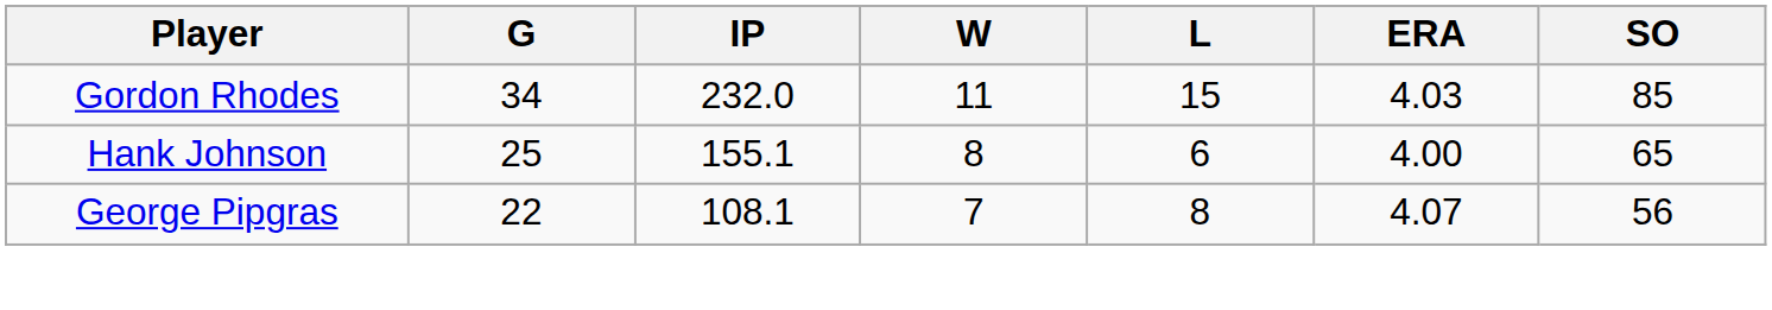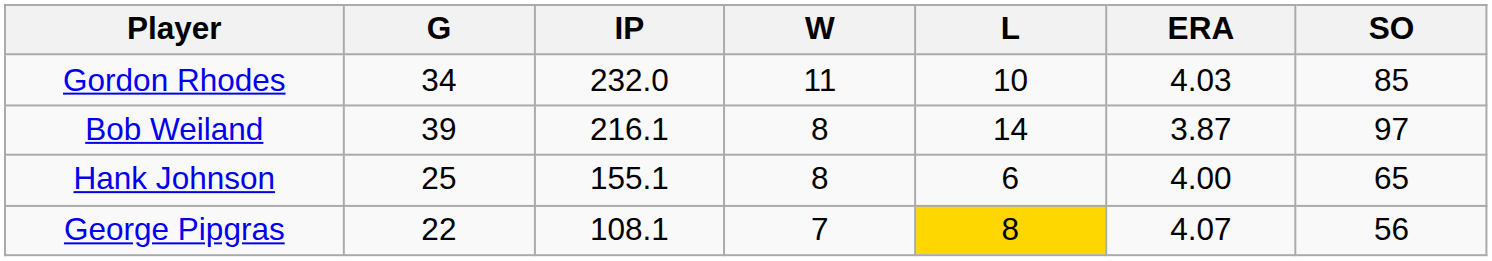Gordon Rhodes | L: 15 -> 10
+ row: Bob Weiland | 39 | 216.1 | 8 | 14 | 3.87 | 97
George Pipgras | L: no background -> gold background
